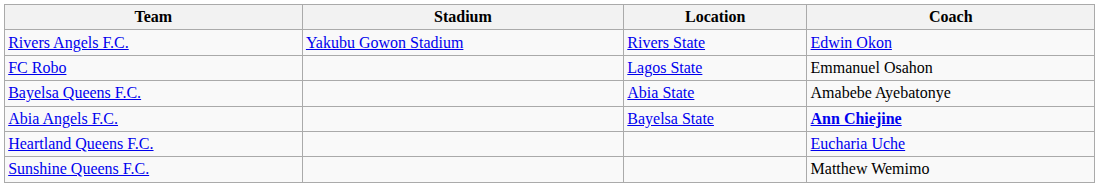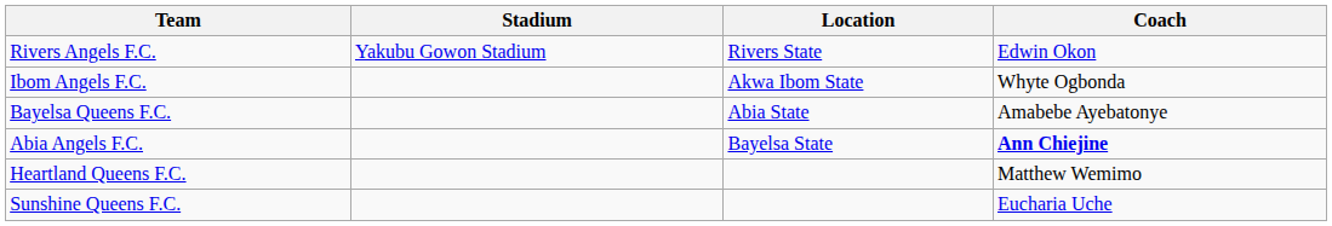+ row: Ibom Angels F.C. | Akwa Ibom State | Whyte Ogbonda
- row: FC Robo | Lagos State | Emmanuel Osahon
Heartland Queens F.C. | Coach: Eucharia Uche -> Matthew Wemimo
Sunshine Queens F.C. | Coach: Matthew Wemimo -> Eucharia Uche
